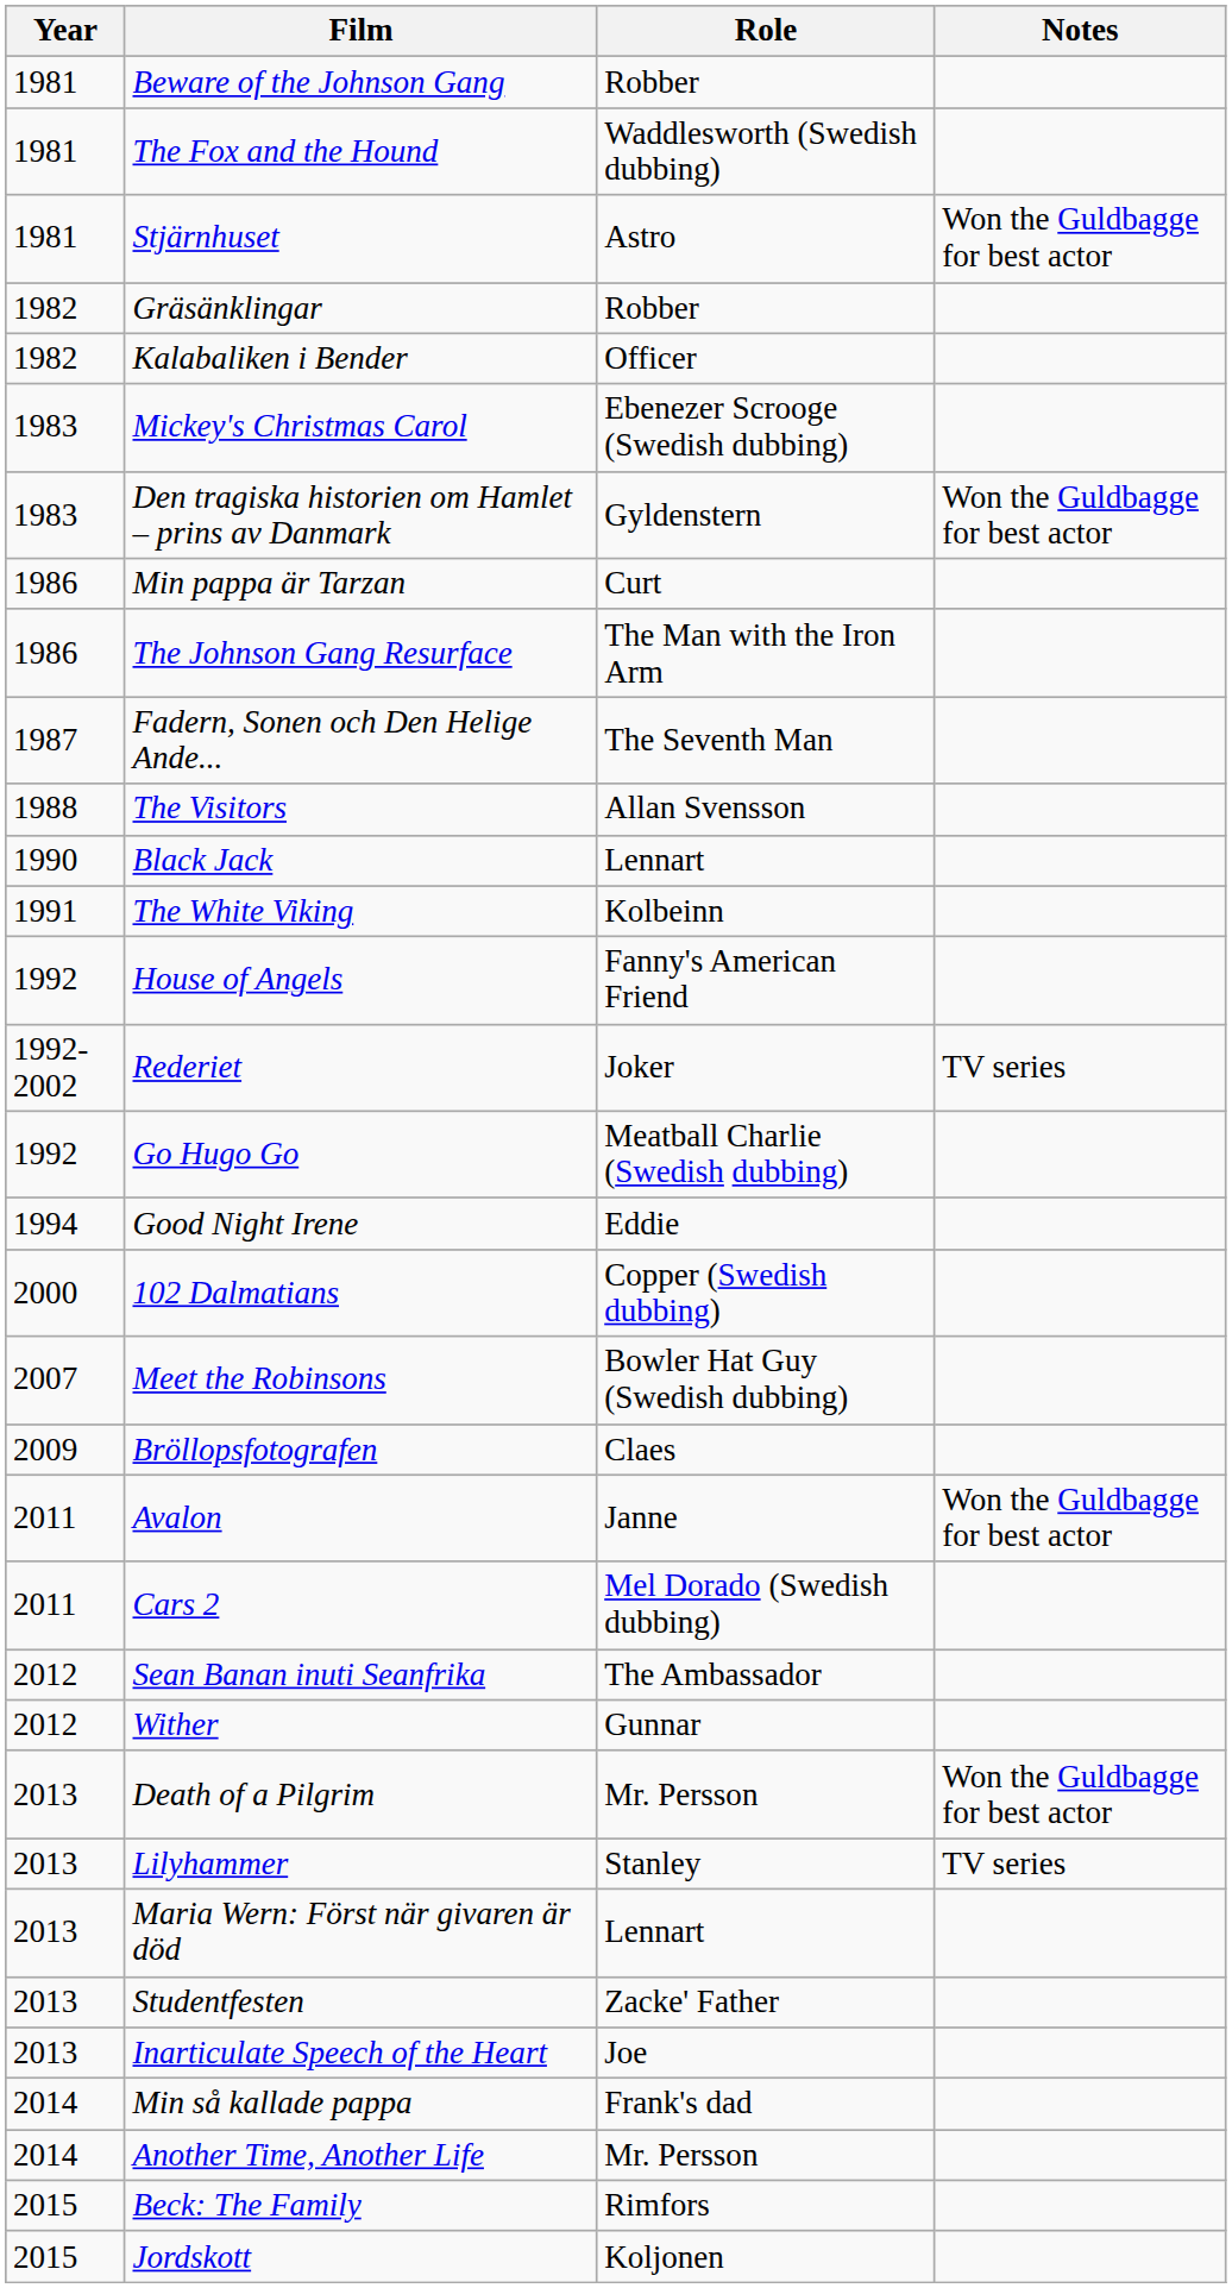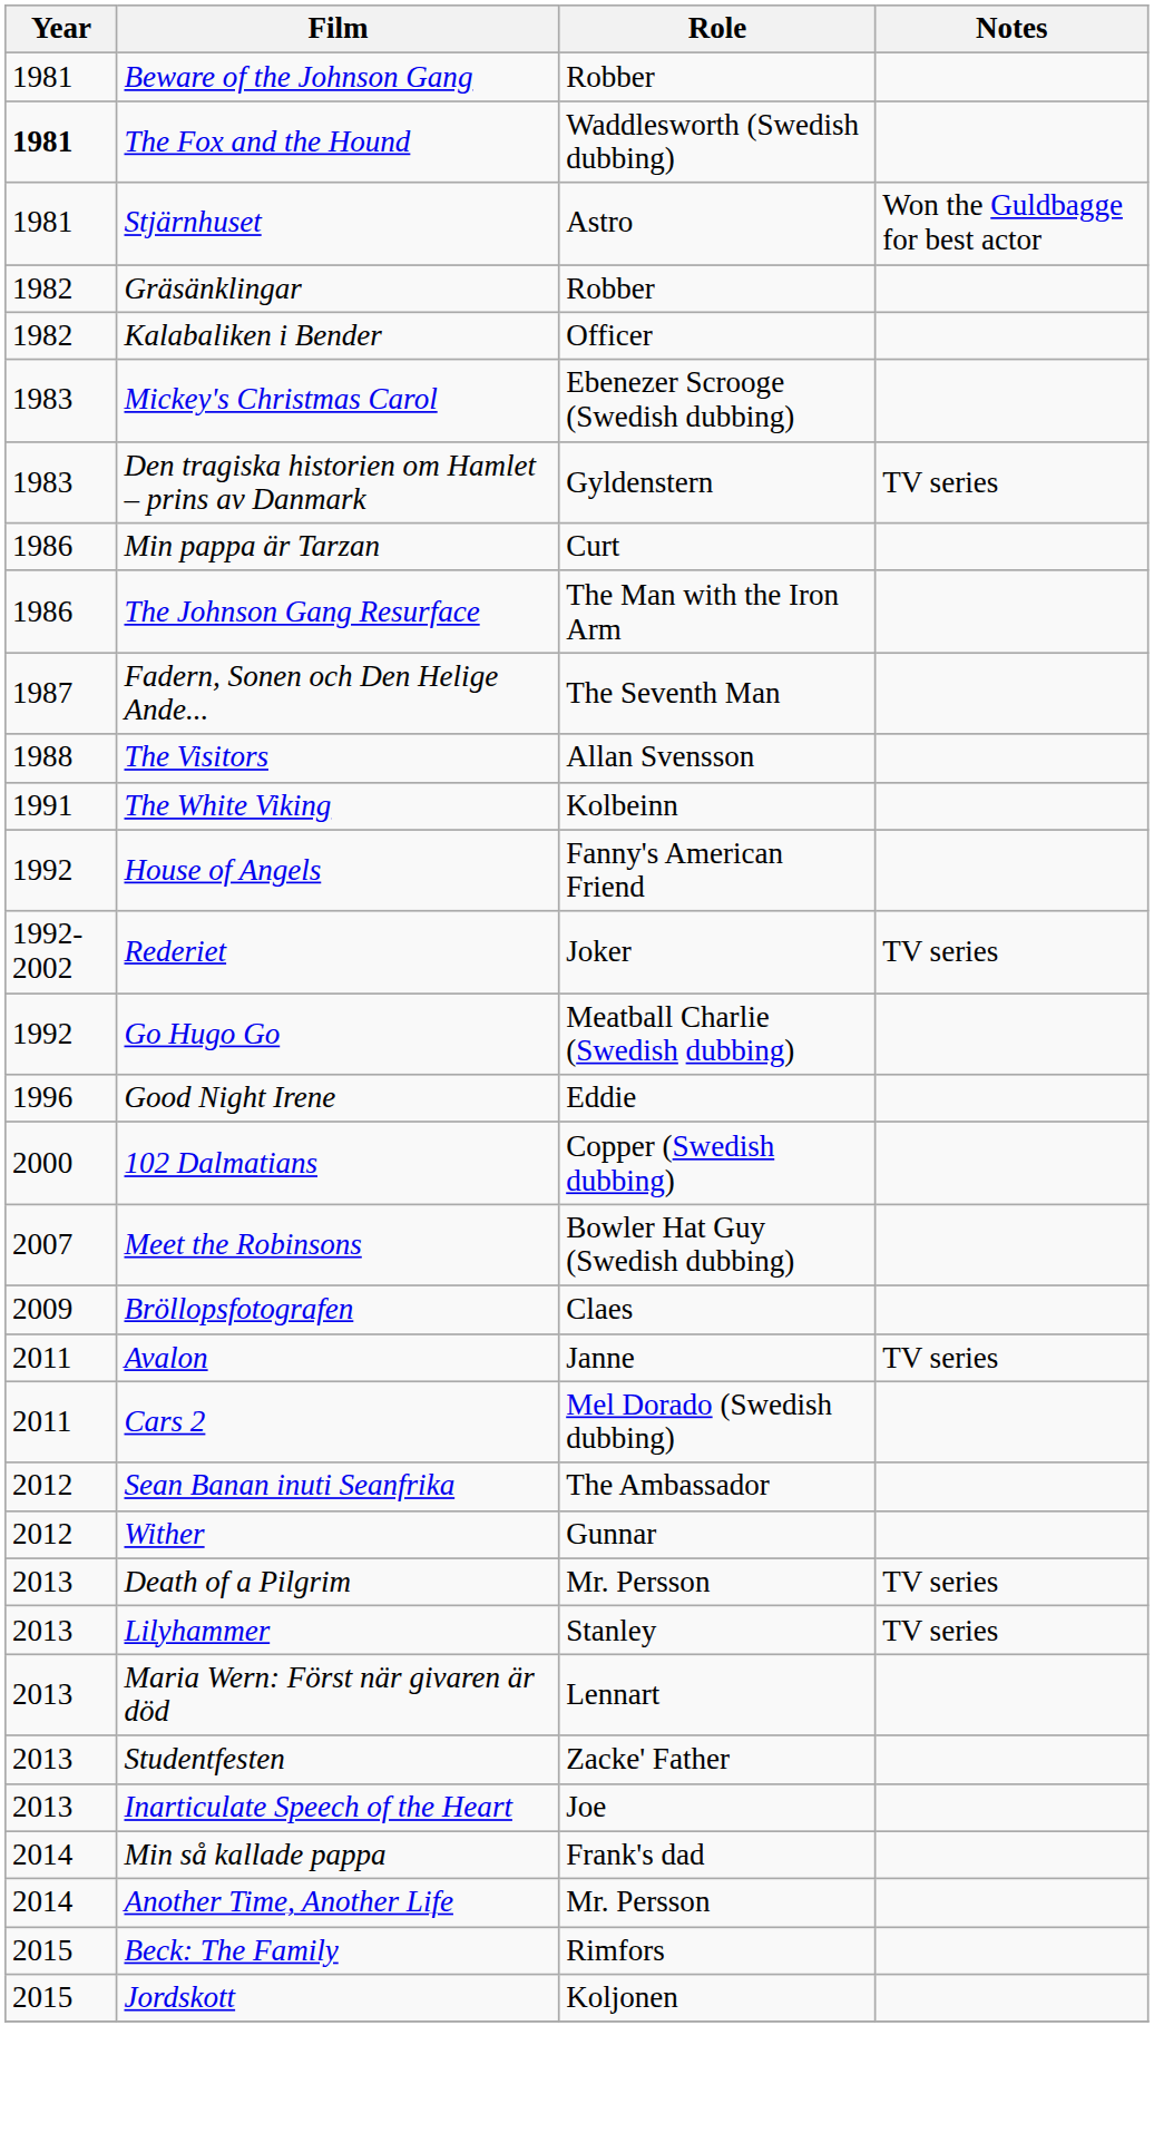The Fox and the Hound | Year: normal -> bold
Den tragiska historien om Hamlet – prins av Danmark | Notes: Won the Guldbagge for best actor -> TV series
- row: 1990 | Black Jack | Lennart
Good Night Irene | Year: 1994 -> 1996
Avalon | Notes: Won the Guldbagge for best actor -> TV series
Death of a Pilgrim | Notes: Won the Guldbagge for best actor -> TV series
